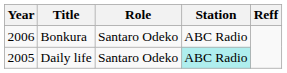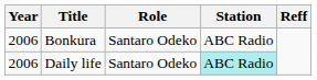Daily life | Year: 2005 -> 2006
